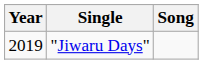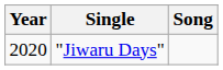"Jiwaru Days" | Year: 2019 -> 2020
